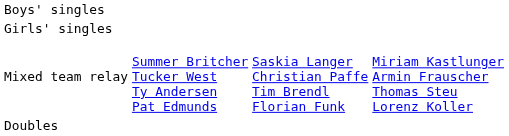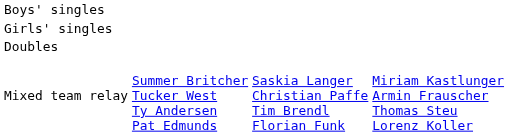rows swapped: Doubles <-> Mixed team relay
